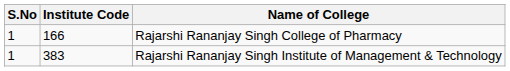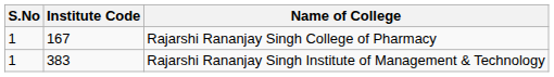Rajarshi Rananjay Singh College of Pharmacy | Institute Code: 166 -> 167
